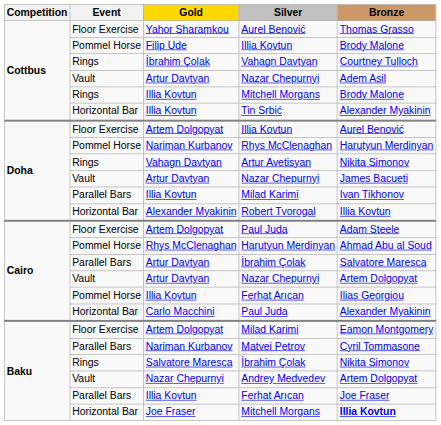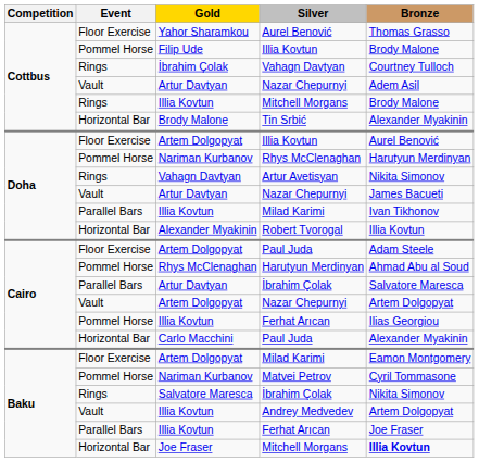Tin Srbić | Gold: Illia Kovtun -> Brody Malone
Cairo / Nazar Chepurnyi | Gold: Artur Davtyan -> Artem Dolgopyat
Matvei Petrov | Event: Parallel Bars -> Pommel Horse
Andrey Medvedev | Gold: Nazar Chepurnyi -> Illia Kovtun
